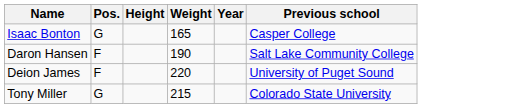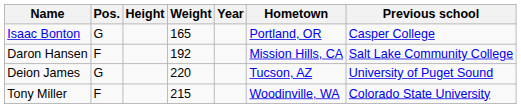+ column: Hometown | Portland, OR | Mission Hills, CA | Tucson, AZ | Woodinville, WA
Daron Hansen | Weight: 190 -> 192
Deion James | Pos.: F -> G
Tony Miller | Pos.: G -> F
